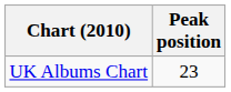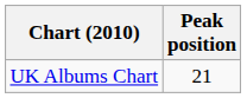UK Albums Chart | Peak position: 23 -> 21
